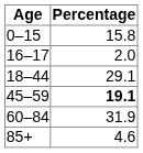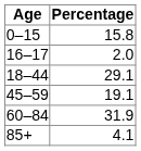45–59 | Percentage: bold -> normal
85+ | Percentage: 4.6 -> 4.1
